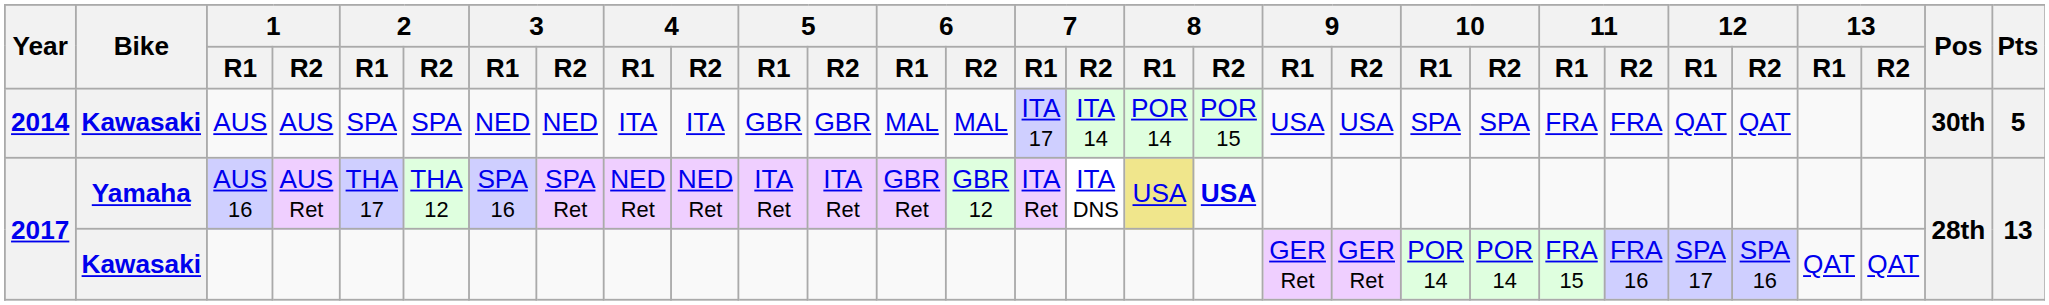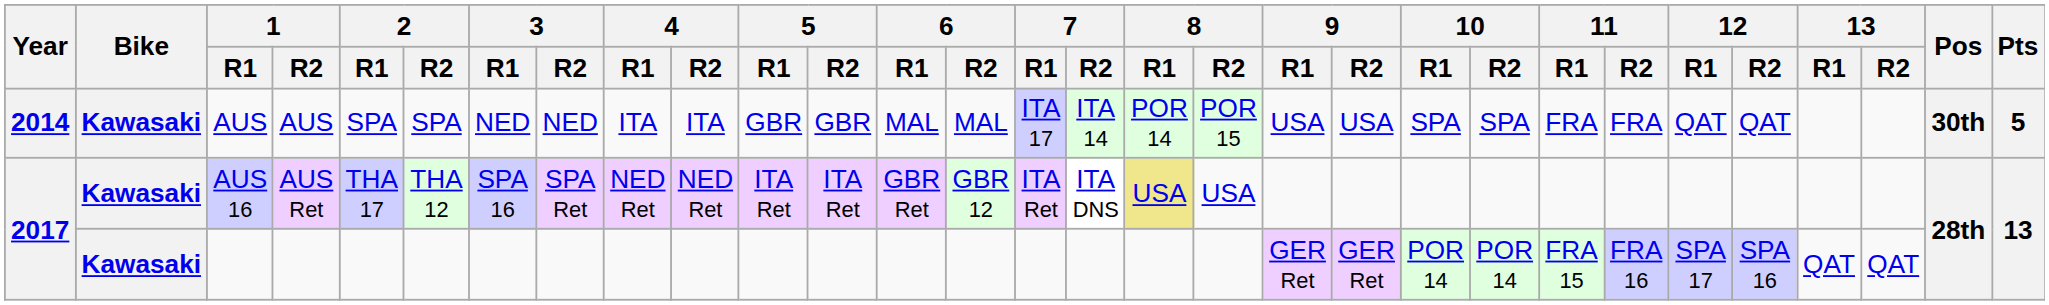AUS 16 | Bike: Yamaha -> Kawasaki
AUS 16 | 8 / R2: bold -> normal
